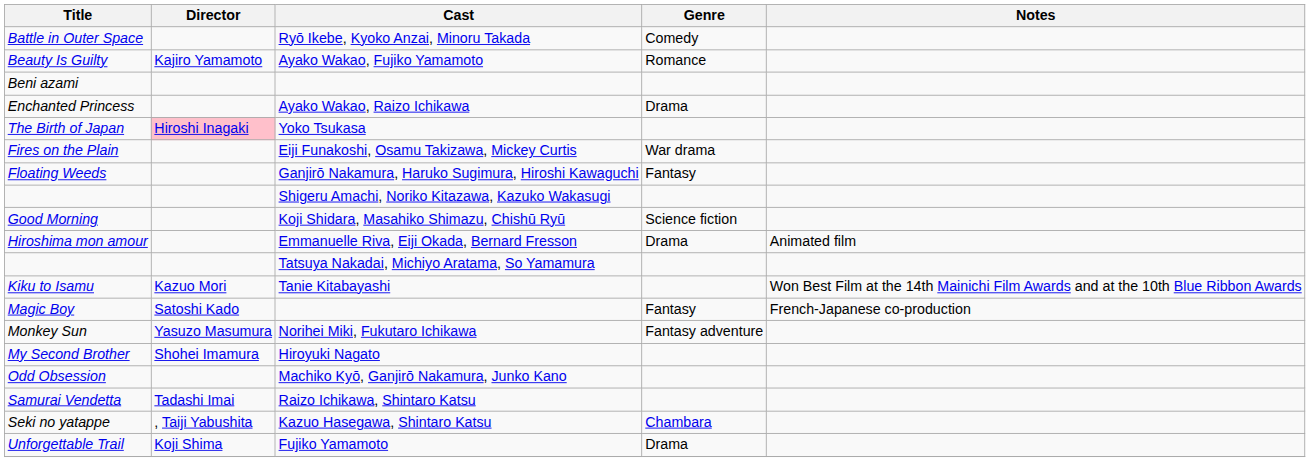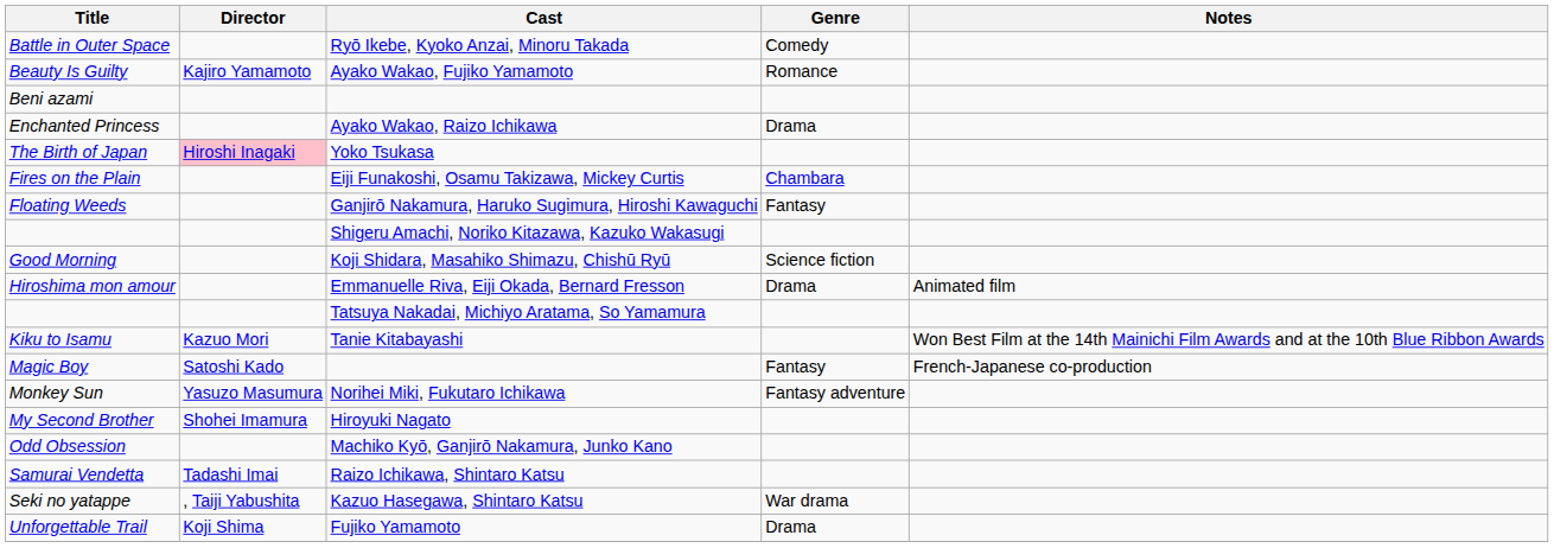Fires on the Plain | Genre: War drama -> Chambara
Seki no yatappe | Genre: Chambara -> War drama
